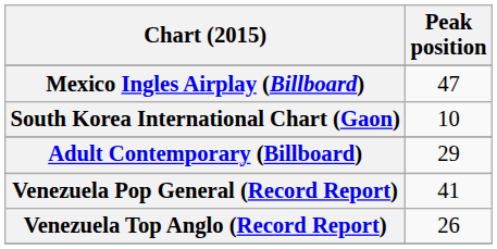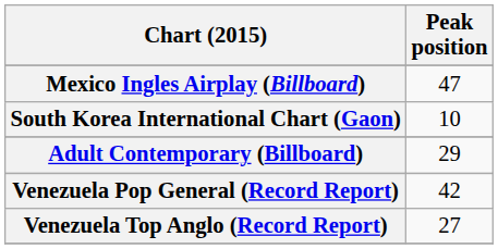Venezuela Pop General (Record Report) | Peak position: 41 -> 42
Venezuela Top Anglo (Record Report) | Peak position: 26 -> 27
